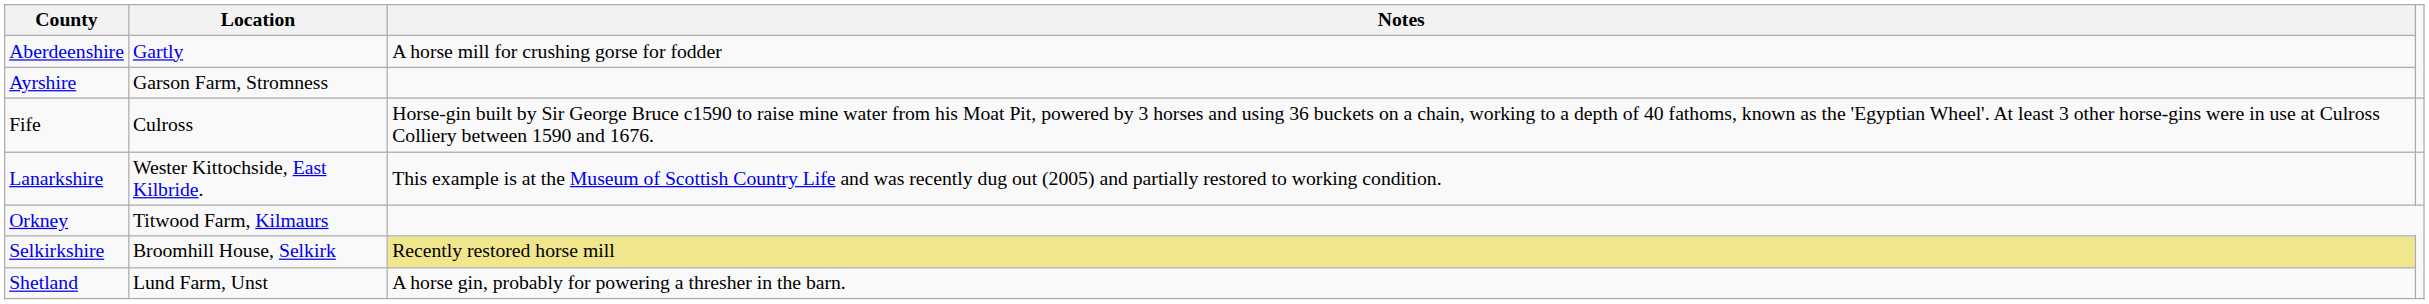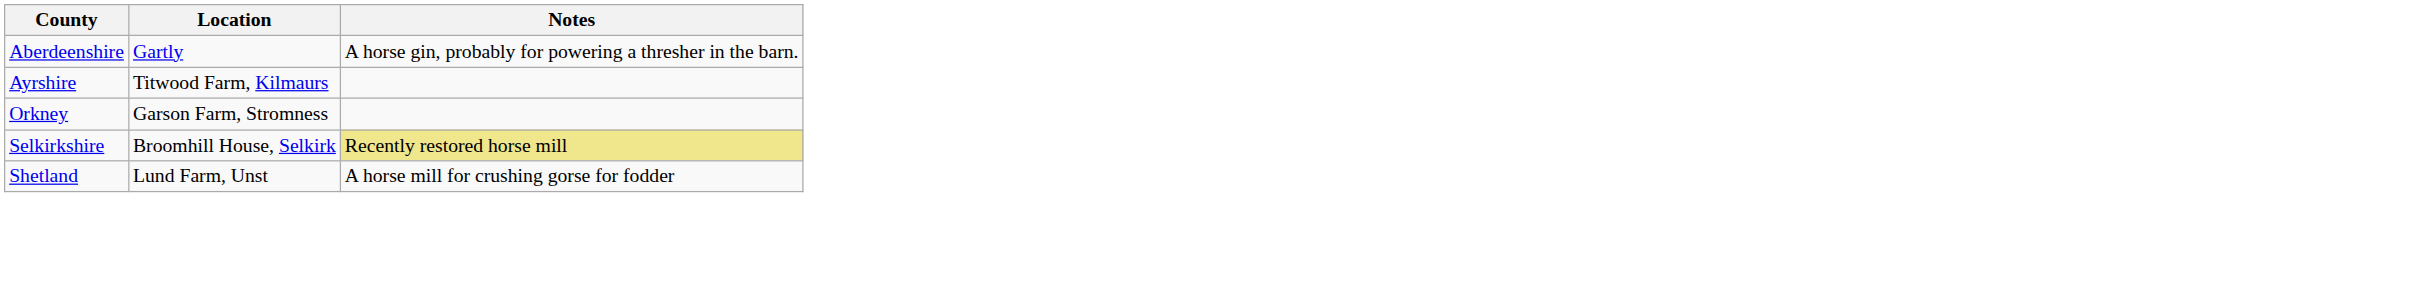Aberdeenshire | Notes: A horse mill for crushing gorse for fodder -> A horse gin, probably for powering a thresher in the barn.
Ayrshire | Location: Garson Farm, Stromness -> Titwood Farm, Kilmaurs
- row: Fife | Culross | Horse-gin built by Sir George Bruce c1590 to raise mine water from his Moat Pit, powered by 3 horses and using 36 buckets on a chain, working to a depth of 40 fathoms, known as the 'Egyptian Wheel'. At least 3 other horse-gins were in use at Culross Colliery between 1590 and 1676.
- row: Lanarkshire | Wester Kittochside, East Kilbride. | This example is at the Museum of Scottish Country Life and was recently dug out (2005) and partially restored to working condition.
Orkney | Location: Titwood Farm, Kilmaurs -> Garson Farm, Stromness
Shetland | Notes: A horse gin, probably for powering a thresher in the barn. -> A horse mill for crushing gorse for fodder
